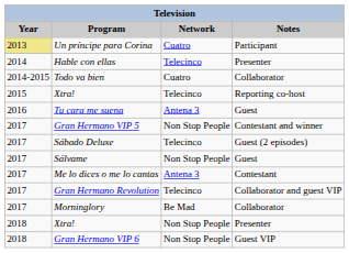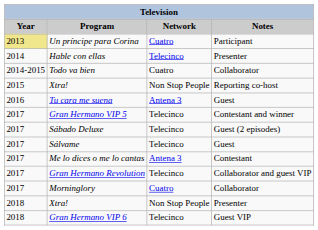Xtra! / Reporting co-host | Network: Telecinco -> Non Stop People
Gran Hermano VIP 5 | Network: Non Stop People -> Telecinco
Sálvame | Network: Non Stop People -> Telecinco
Morninglory | Network: Be Mad -> Cuatro
Gran Hermano VIP 6 | Network: Non Stop People -> Telecinco
